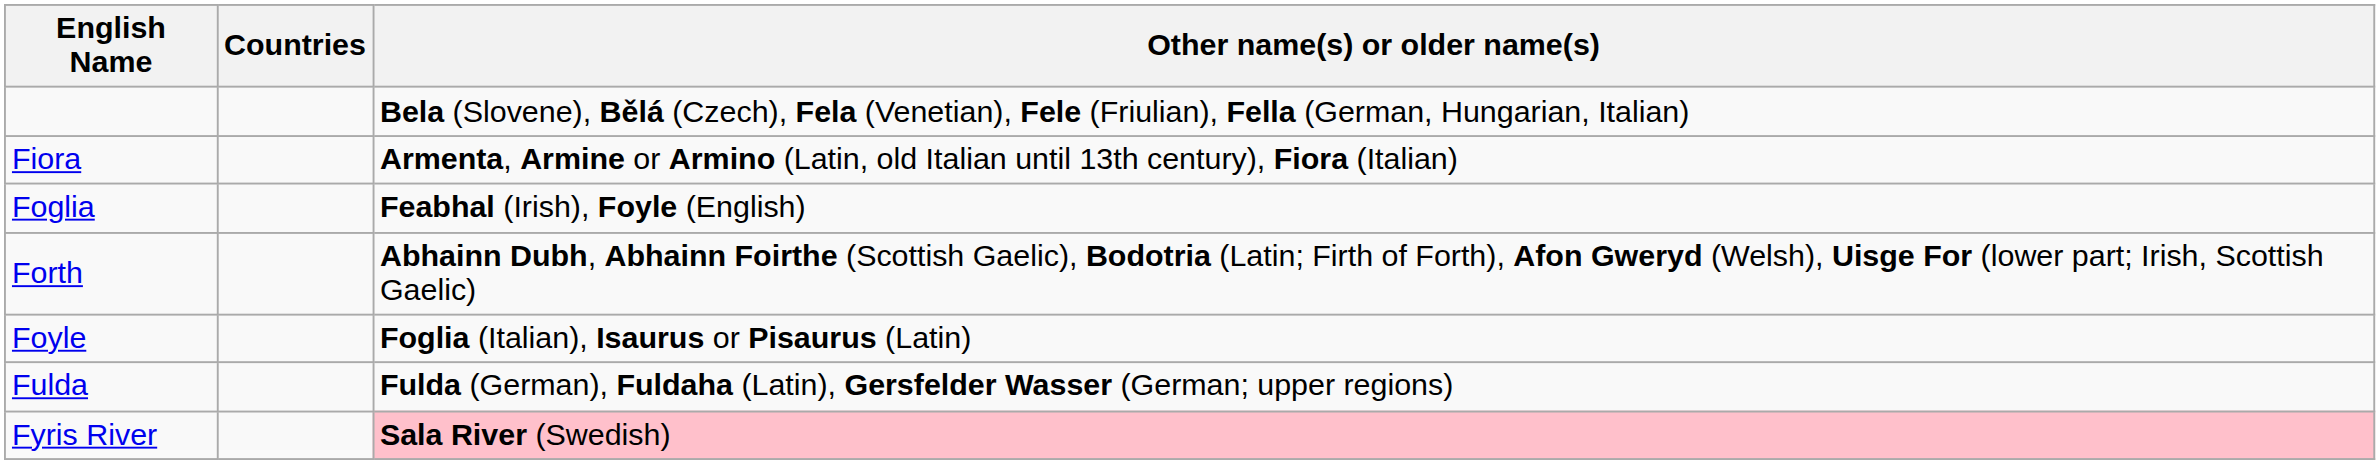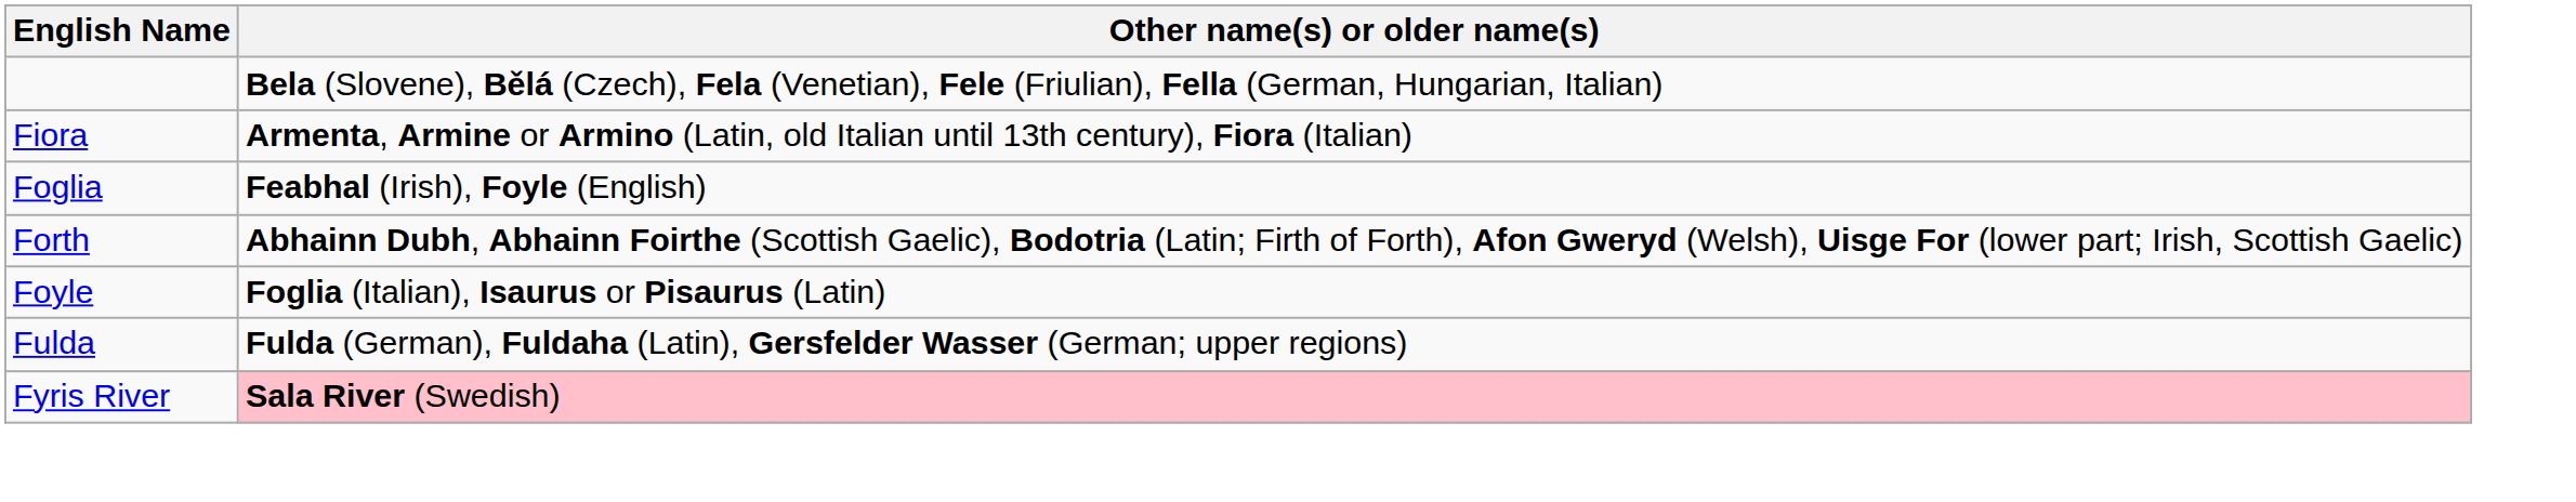- column: Countries
